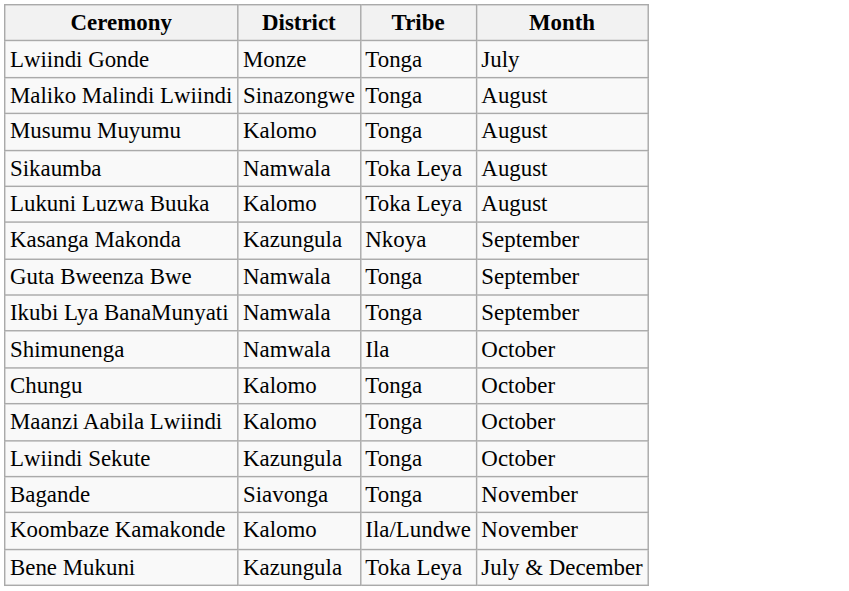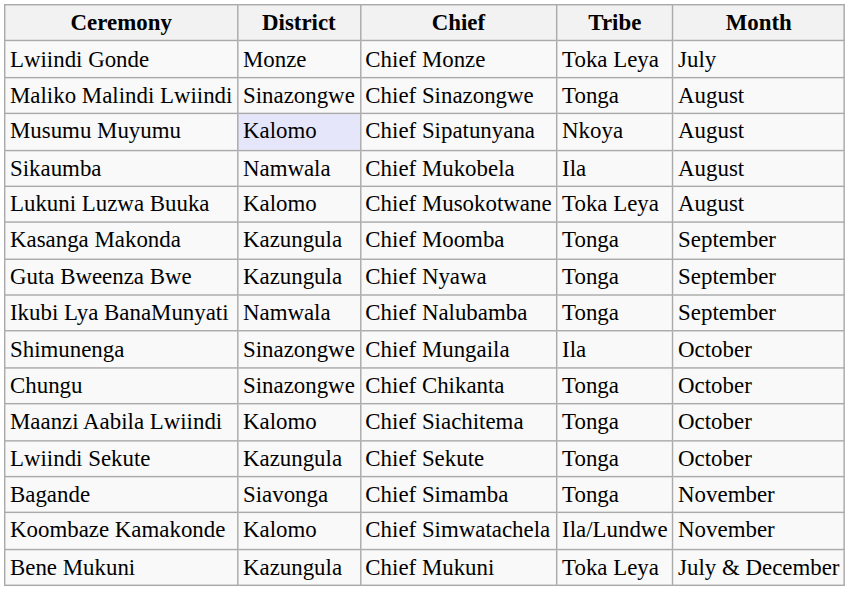+ column: Chief | Chief Monze | Chief Sinazongwe | Chief Sipatunyana | Chief Mukobela | Chief Musokotwane | Chief Moomba | Chief Nyawa | Chief Nalubamba | Chief Mungaila | Chief Chikanta | Chief Siachitema | Chief Sekute | Chief Simamba | Chief Simwatachela | Chief Mukuni
Lwiindi Gonde | Tribe: Tonga -> Toka Leya
Musumu Muyumu | District: no background -> lavender background
Musumu Muyumu | Tribe: Tonga -> Nkoya
Sikaumba | Tribe: Toka Leya -> Ila
Kasanga Makonda | Tribe: Nkoya -> Tonga
Guta Bweenza Bwe | District: Namwala -> Kazungula
Shimunenga | District: Namwala -> Sinazongwe
Chungu | District: Kalomo -> Sinazongwe
